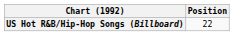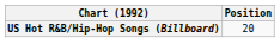US Hot R&B/Hip-Hop Songs (Billboard) | Position: 22 -> 20
